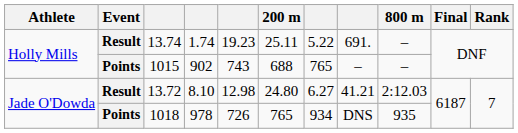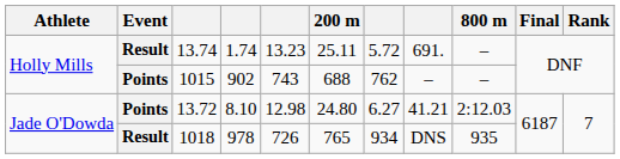13.74 | column 5: 19.23 -> 13.23
13.74 | column 7: 5.22 -> 5.72
1015 | column 7: 765 -> 762
13.72 | Event: Result -> Points
1018 | Event: Points -> Result
